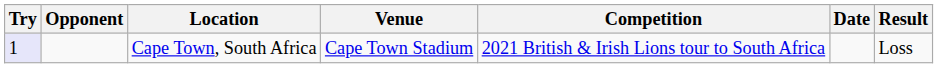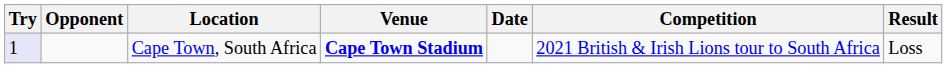columns swapped: Competition <-> Date
Cape Town, South Africa | Venue: normal -> bold
